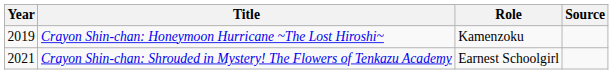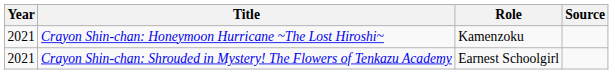Crayon Shin-chan: Honeymoon Hurricane ~The Lost Hiroshi~ | Year: 2019 -> 2021
